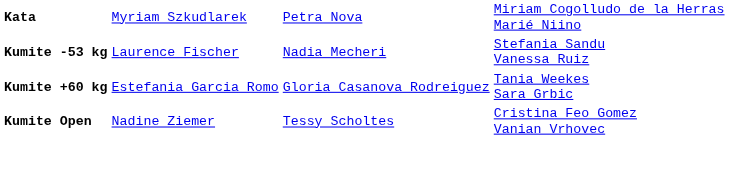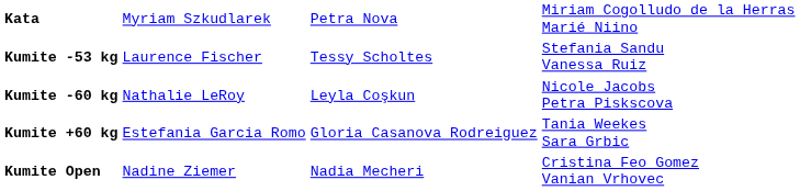Kumite -53 kg | column 3: Nadia Mecheri -> Tessy Scholtes
+ row: Kumite -60 kg | Nathalie LeRoy | Leyla Coşkun | Nicole Jacobs Petra Piskscova
Kumite Open | column 3: Tessy Scholtes -> Nadia Mecheri
